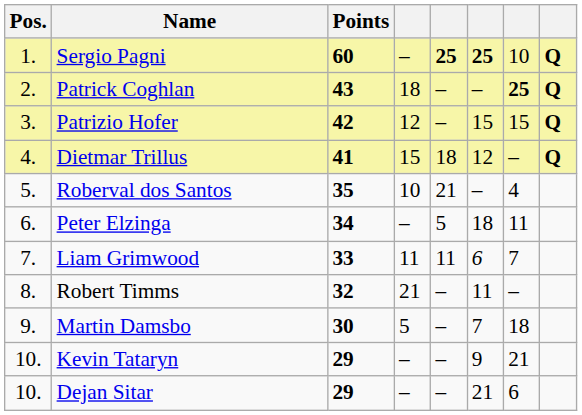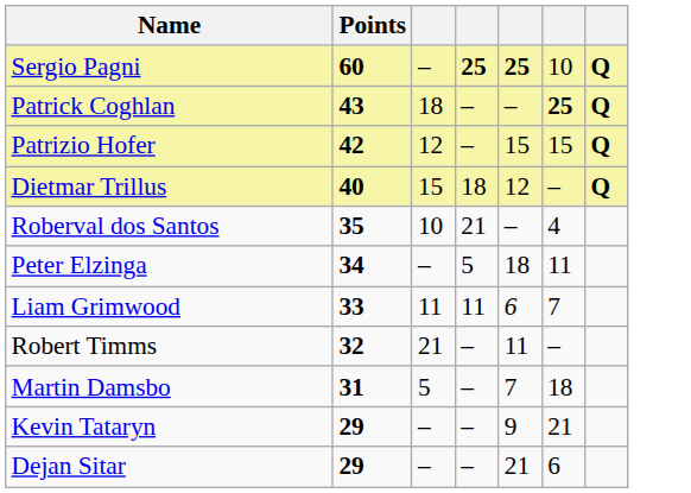- column: Pos. | 1. | 2. | 3. | 4. | 5. | 6. | 7. | 8. | 9. | 10. | 10.
Dietmar Trillus | Points: 41 -> 40
Martin Damsbo | Points: 30 -> 31
